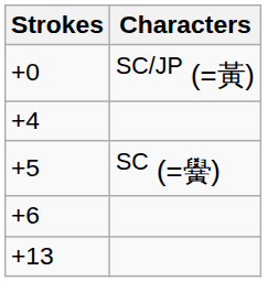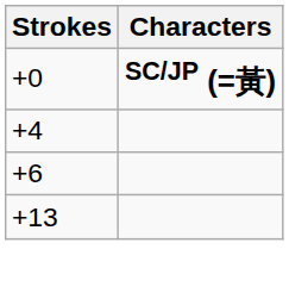+0 | Characters: normal -> bold
- row: +5 | SC (=黌)
